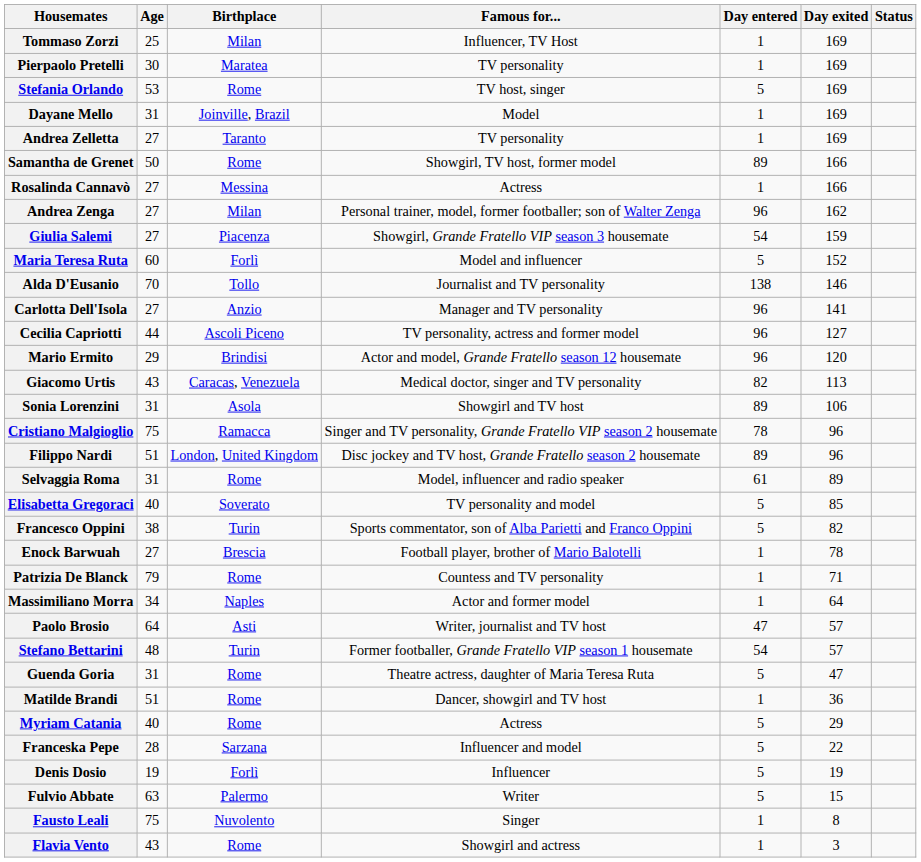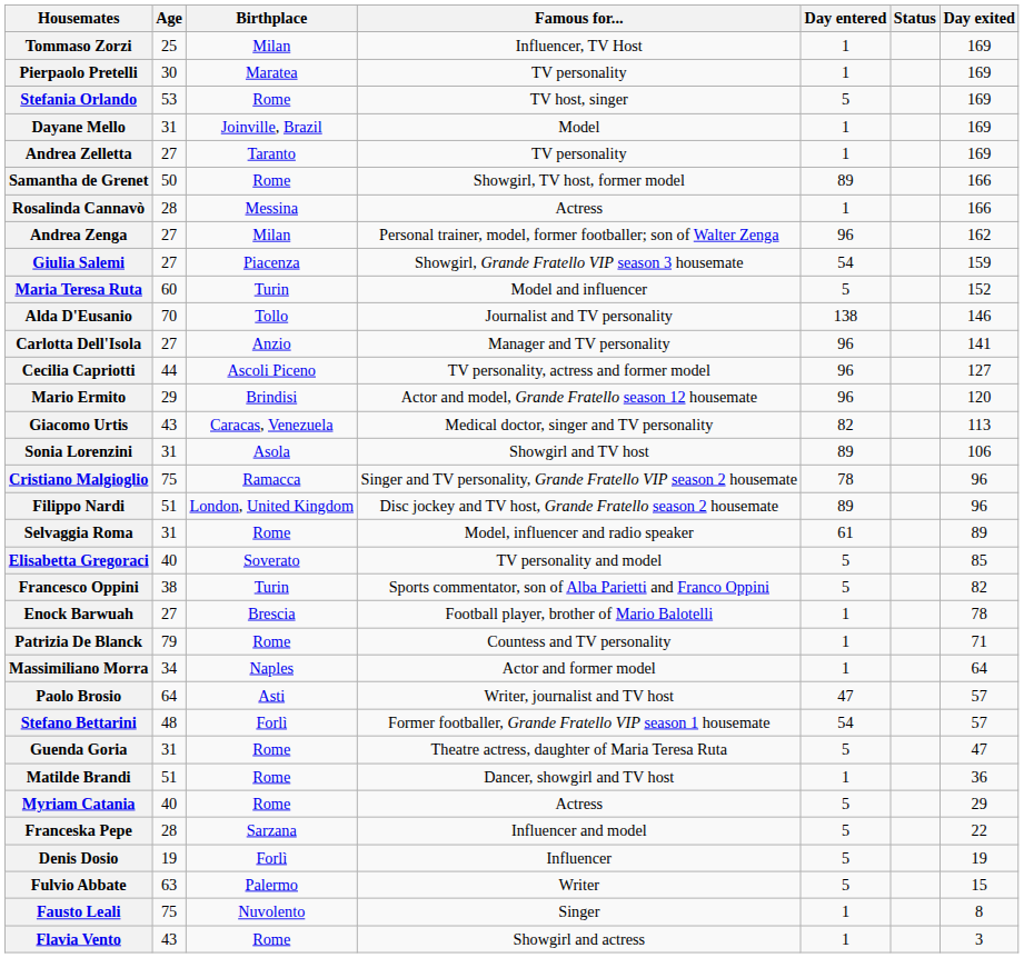columns swapped: Day exited <-> Status
Rosalinda Cannavò | Age: 27 -> 28
Maria Teresa Ruta | Birthplace: Forlì -> Turin
Stefano Bettarini | Birthplace: Turin -> Forlì
